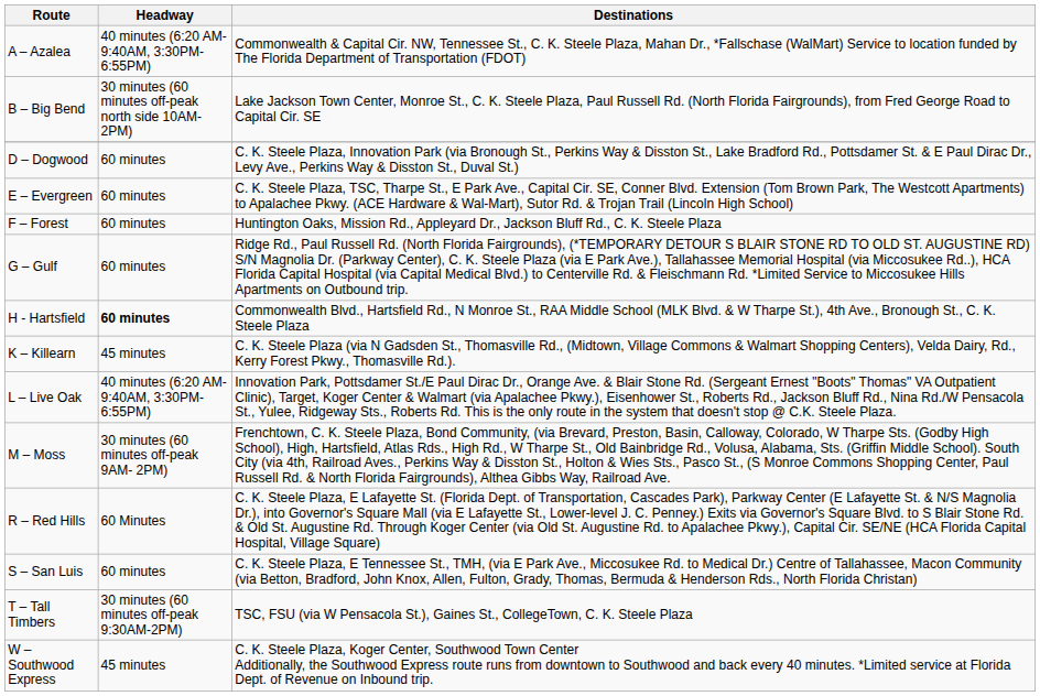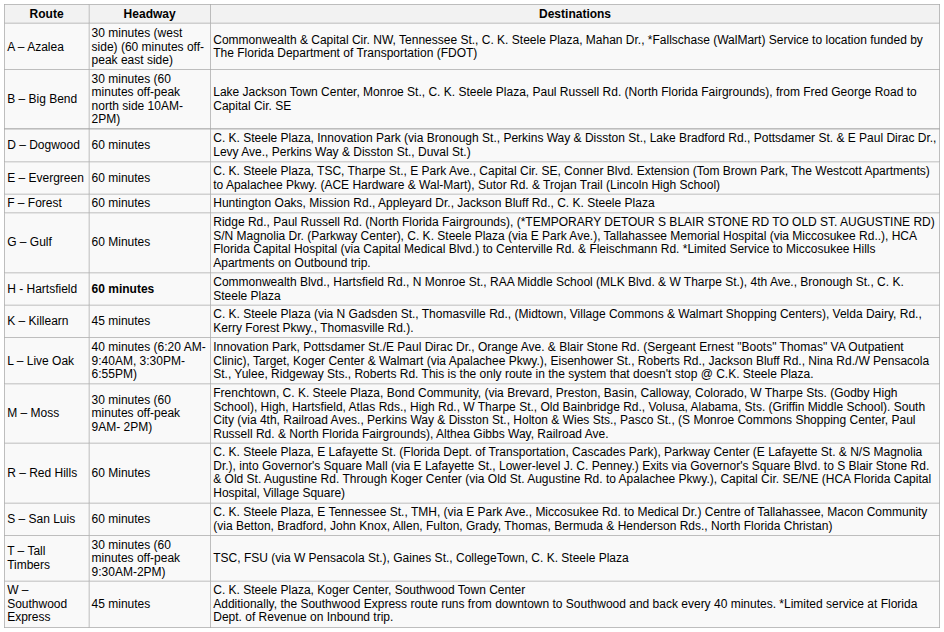A – Azalea | Headway: 40 minutes (6:20 AM-9:40AM, 3:30PM-6:55PM) -> 30 minutes (west side) (60 minutes off-peak east side)
G – Gulf | Headway: 60 minutes -> 60 Minutes
